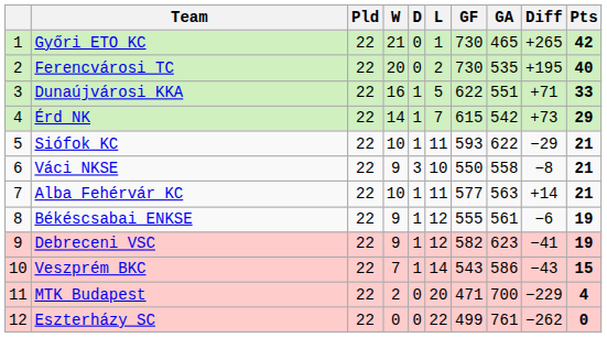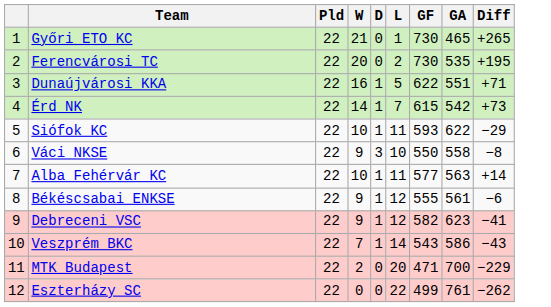- column: Pts | 42 | 40 | 33 | 29 | 21 | 21 | 21 | 19 | 19 | 15 | 4 | 0
